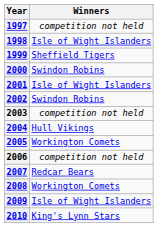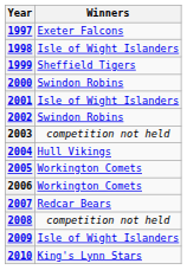1997 | Winners: competition not held -> Exeter Falcons
2006 | Winners: competition not held -> Workington Comets
2008 | Winners: Workington Comets -> competition not held
